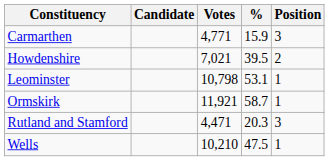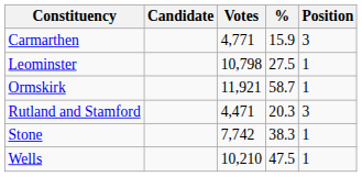- row: Howdenshire | 7,021 | 39.5 | 2
Leominster | %: 53.1 -> 27.5
+ row: Stone | 7,742 | 38.3 | 1
